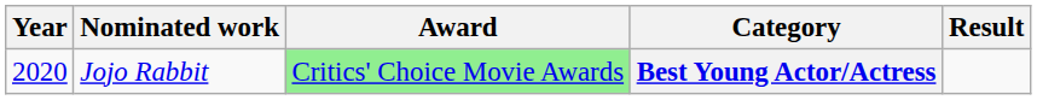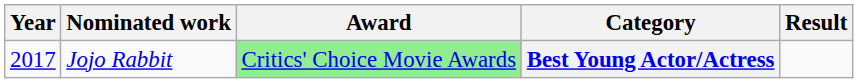Best Young Actor/Actress | Year: 2020 -> 2017
